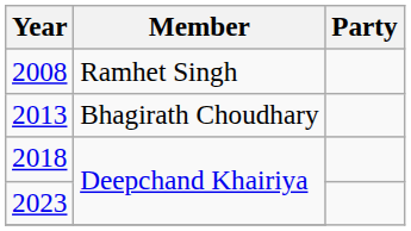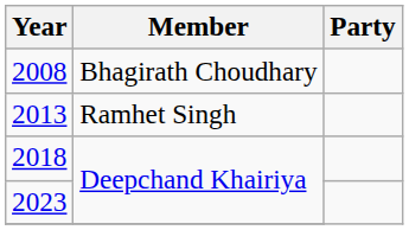2008 | Member: Ramhet Singh -> Bhagirath Choudhary
2013 | Member: Bhagirath Choudhary -> Ramhet Singh
